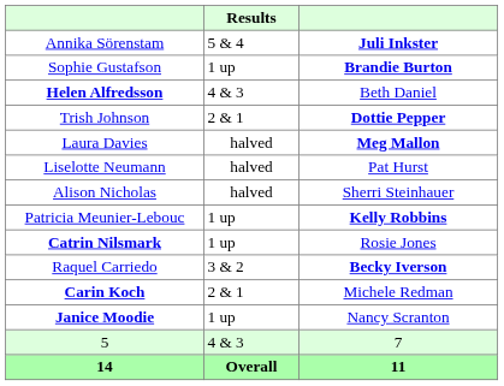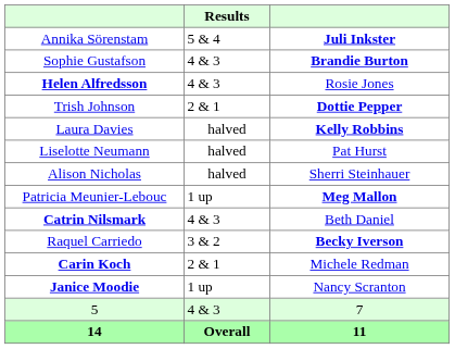Sophie Gustafson | Results: 1 up -> 4 & 3
Helen Alfredsson | column 3: Beth Daniel -> Rosie Jones
Laura Davies | column 3: Meg Mallon -> Kelly Robbins
Patricia Meunier-Lebouc | column 3: Kelly Robbins -> Meg Mallon
Catrin Nilsmark | Results: 1 up -> 4 & 3
Catrin Nilsmark | column 3: Rosie Jones -> Beth Daniel
